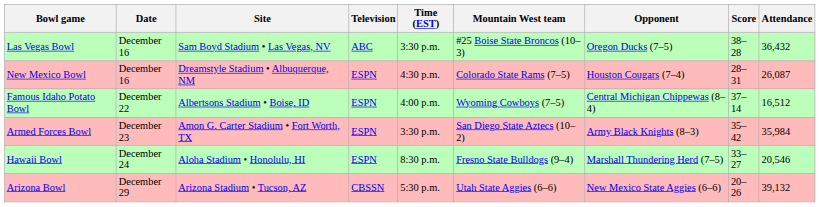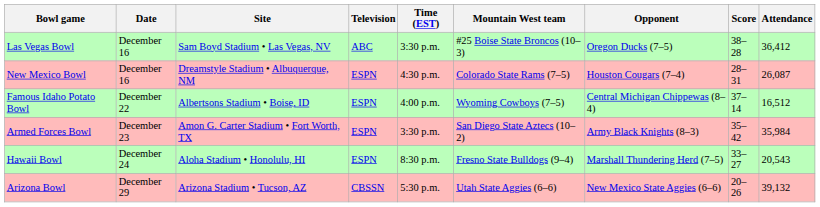Las Vegas Bowl | Attendance: 36,432 -> 36,412
Hawaii Bowl | Attendance: 20,546 -> 20,543
